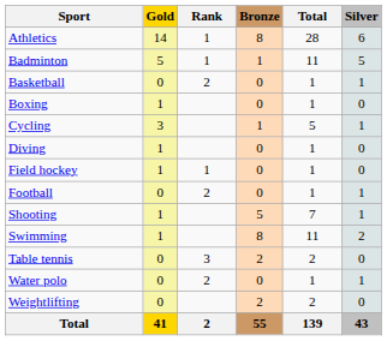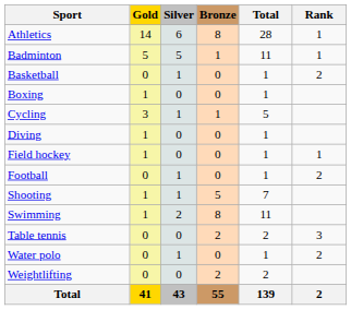columns swapped: Silver <-> Rank
